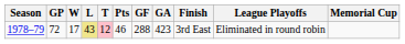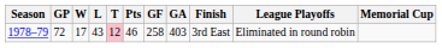1978–79 | L: khaki background -> no background
1978–79 | GF: 288 -> 258
1978–79 | GA: 423 -> 403
